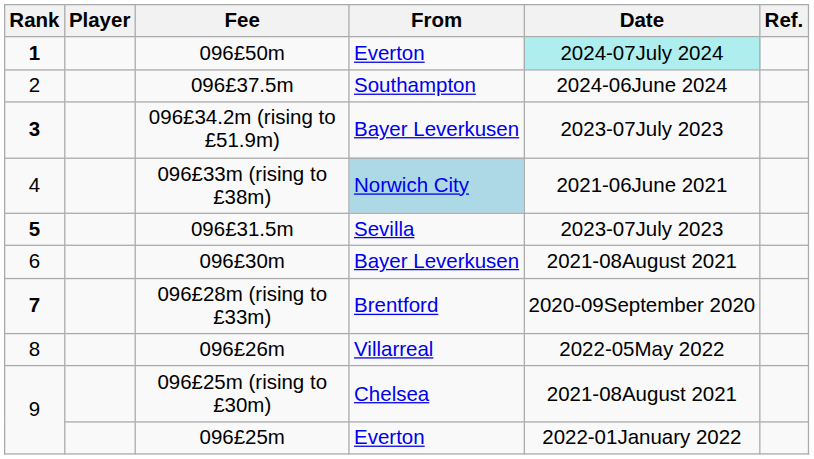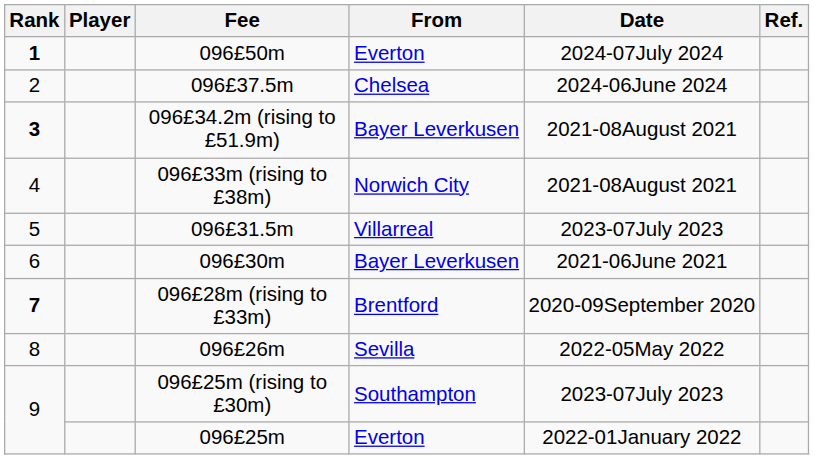096£50m | Date: paleturquoise background -> no background
096£37.5m | From: Southampton -> Chelsea
096£34.2m (rising to £51.9m) | Date: 2023-07July 2023 -> 2021-08August 2021
096£33m (rising to £38m) | From: lightblue background -> no background
096£33m (rising to £38m) | Date: 2021-06June 2021 -> 2021-08August 2021
096£31.5m | Rank: bold -> normal
096£31.5m | From: Sevilla -> Villarreal
096£30m | Date: 2021-08August 2021 -> 2021-06June 2021
096£26m | From: Villarreal -> Sevilla
096£25m (rising to £30m) | From: Chelsea -> Southampton
096£25m (rising to £30m) | Date: 2021-08August 2021 -> 2023-07July 2023
